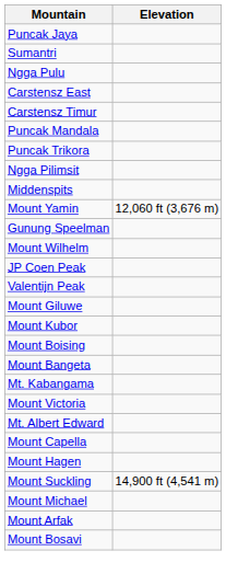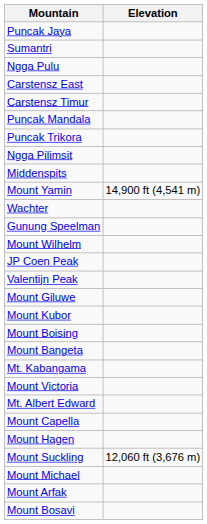Mount Yamin | Elevation: 12,060 ft (3,676 m) -> 14,900 ft (4,541 m)
+ row: Wachter
Mount Suckling | Elevation: 14,900 ft (4,541 m) -> 12,060 ft (3,676 m)
